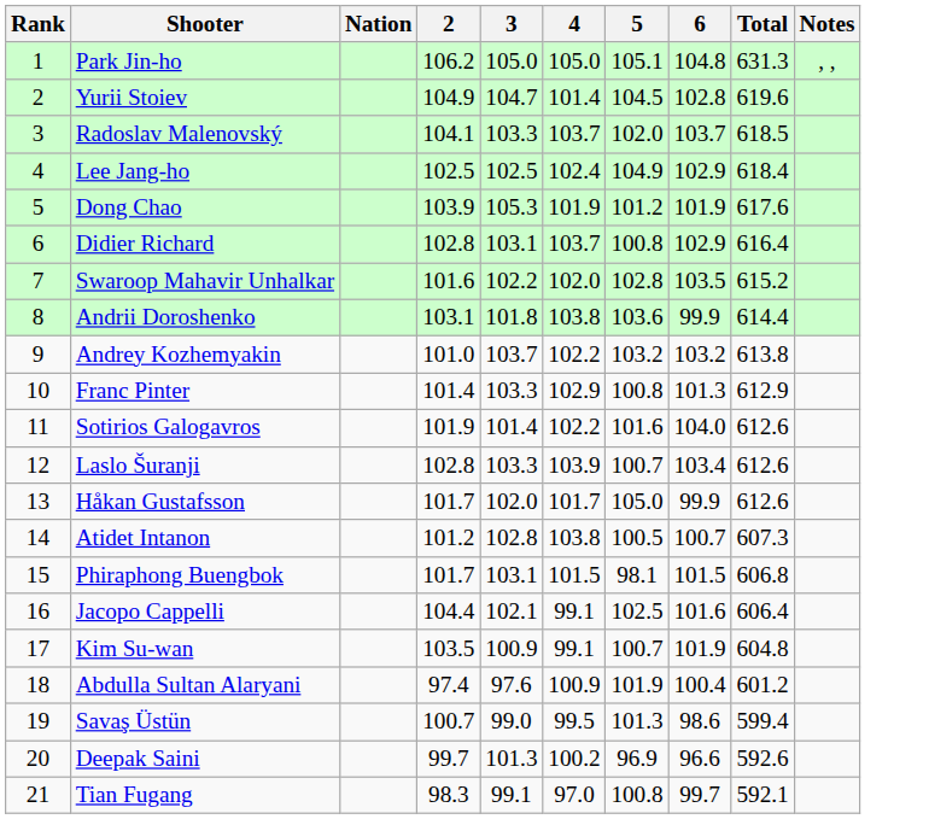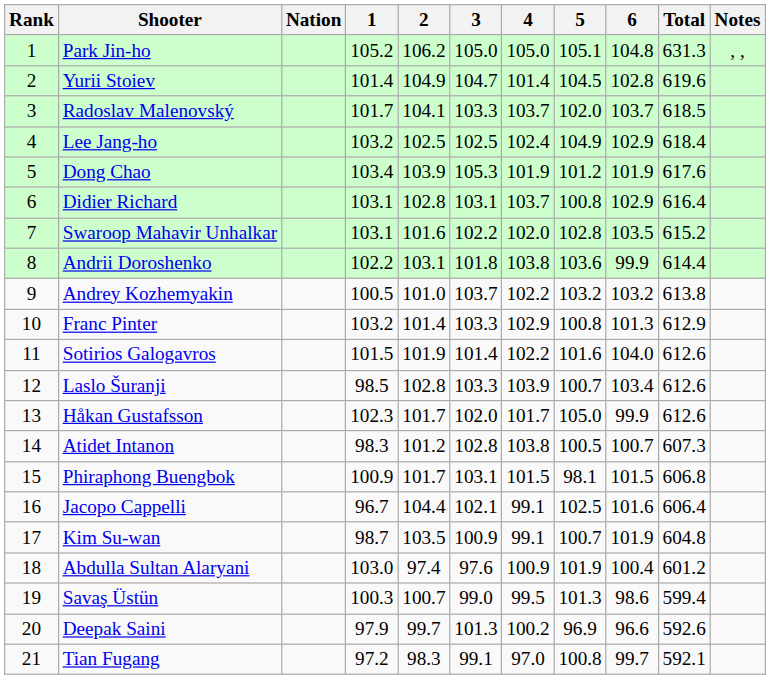+ column: 1 | 105.2 | 101.4 | 101.7 | 103.2 | 103.4 | 103.1 | 103.1 | 102.2 | 100.5 | 103.2 | 101.5 | 98.5 | 102.3 | 98.3 | 100.9 | 96.7 | 98.7 | 103.0 | 100.3 | 97.9 | 97.2
